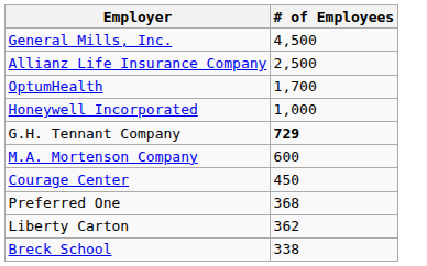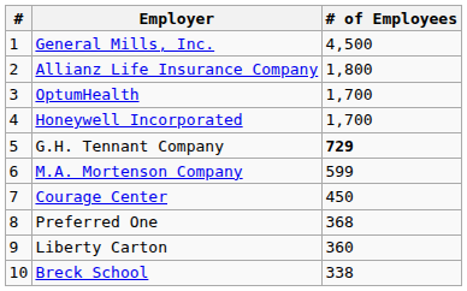+ column: # | 1 | 2 | 3 | 4 | 5 | 6 | 7 | 8 | 9 | 10
Allianz Life Insurance Company | # of Employees: 2,500 -> 1,800
Honeywell Incorporated | # of Employees: 1,000 -> 1,700
M.A. Mortenson Company | # of Employees: 600 -> 599
Liberty Carton | # of Employees: 362 -> 360
